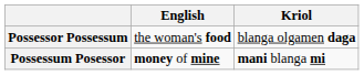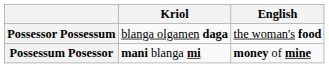columns swapped: Kriol <-> English
